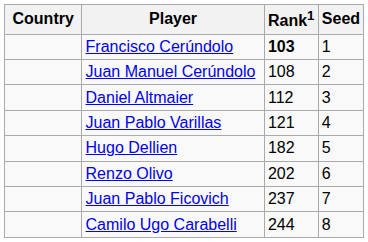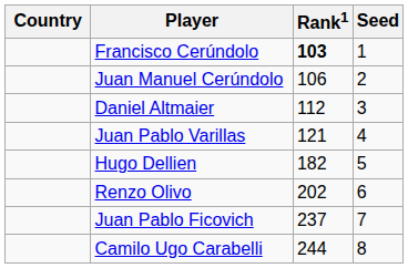Juan Manuel Cerúndolo | Rank1: 108 -> 106
